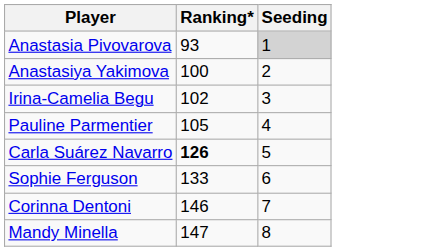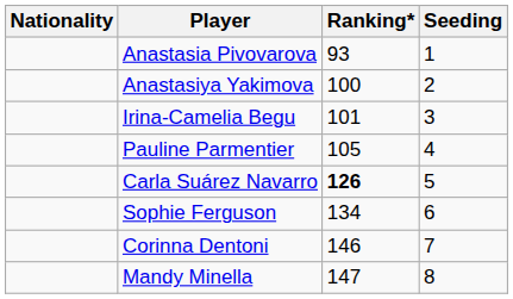+ column: Nationality
Anastasia Pivovarova | Seeding: lightgrey background -> no background
Irina-Camelia Begu | Ranking*: 102 -> 101
Sophie Ferguson | Ranking*: 133 -> 134
